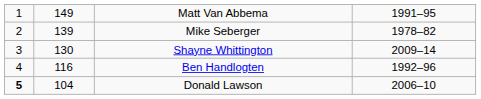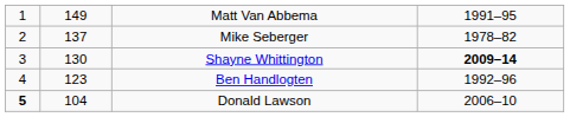Mike Seberger | column 2: 139 -> 137
Shayne Whittington | column 4: normal -> bold
Ben Handlogten | column 2: 116 -> 123
